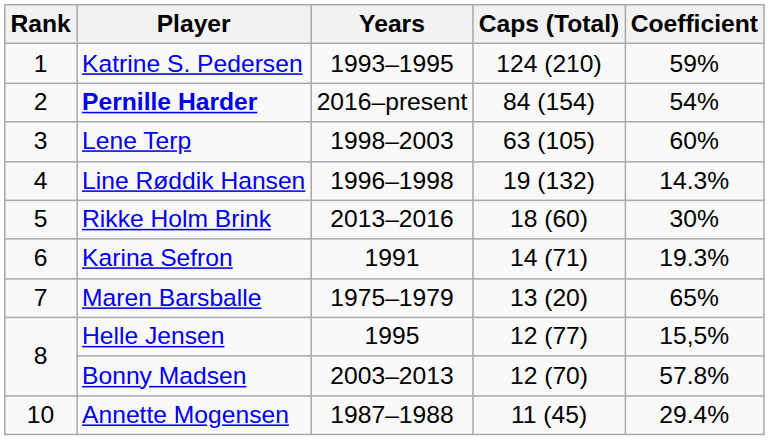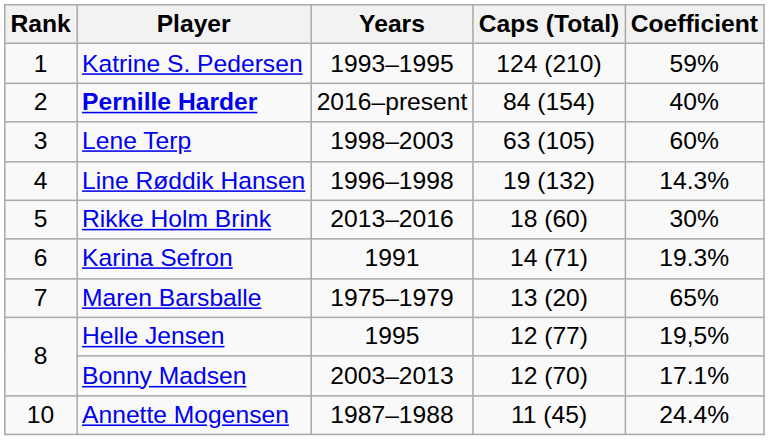Pernille Harder | Coefficient: 54% -> 40%
Helle Jensen | Coefficient: 15,5% -> 19,5%
Bonny Madsen | Coefficient: 57.8% -> 17.1%
Annette Mogensen | Coefficient: 29.4% -> 24.4%
